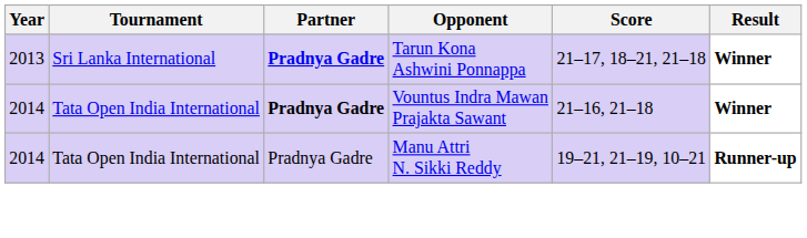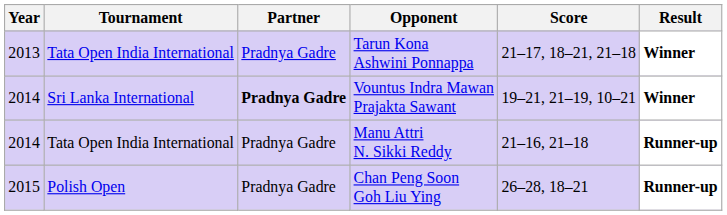Tarun Kona Ashwini Ponnappa | Tournament: Sri Lanka International -> Tata Open India International
Tarun Kona Ashwini Ponnappa | Partner: bold -> normal
Vountus Indra Mawan Prajakta Sawant | Tournament: Tata Open India International -> Sri Lanka International
Vountus Indra Mawan Prajakta Sawant | Score: 21–16, 21–18 -> 19–21, 21–19, 10–21
Manu Attri N. Sikki Reddy | Score: 19–21, 21–19, 10–21 -> 21–16, 21–18
+ row: 2015 | Polish Open | Pradnya Gadre | Chan Peng Soon Goh Liu Ying | 26–28, 18–21 | Runner-up
